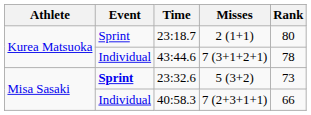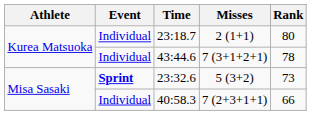23:18.7 | Event: Sprint -> Individual
